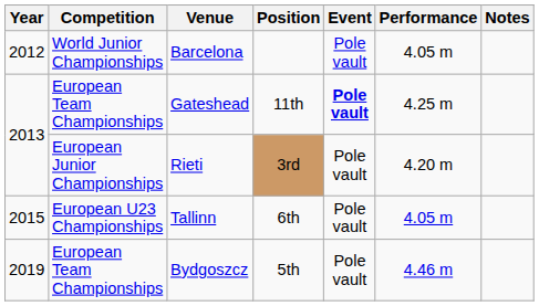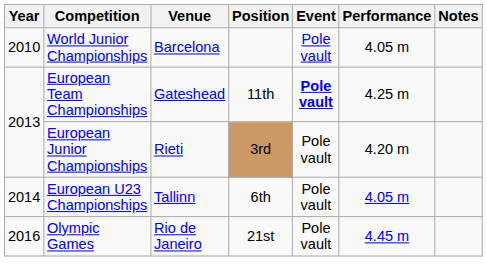Barcelona | Year: 2012 -> 2010
Tallinn | Year: 2015 -> 2014
+ row: 2016 | Olympic Games | Rio de Janeiro | 21st | Pole vault | 4.45 m
- row: 2019 | European Team Championships | Bydgoszcz | 5th | Pole vault | 4.46 m
